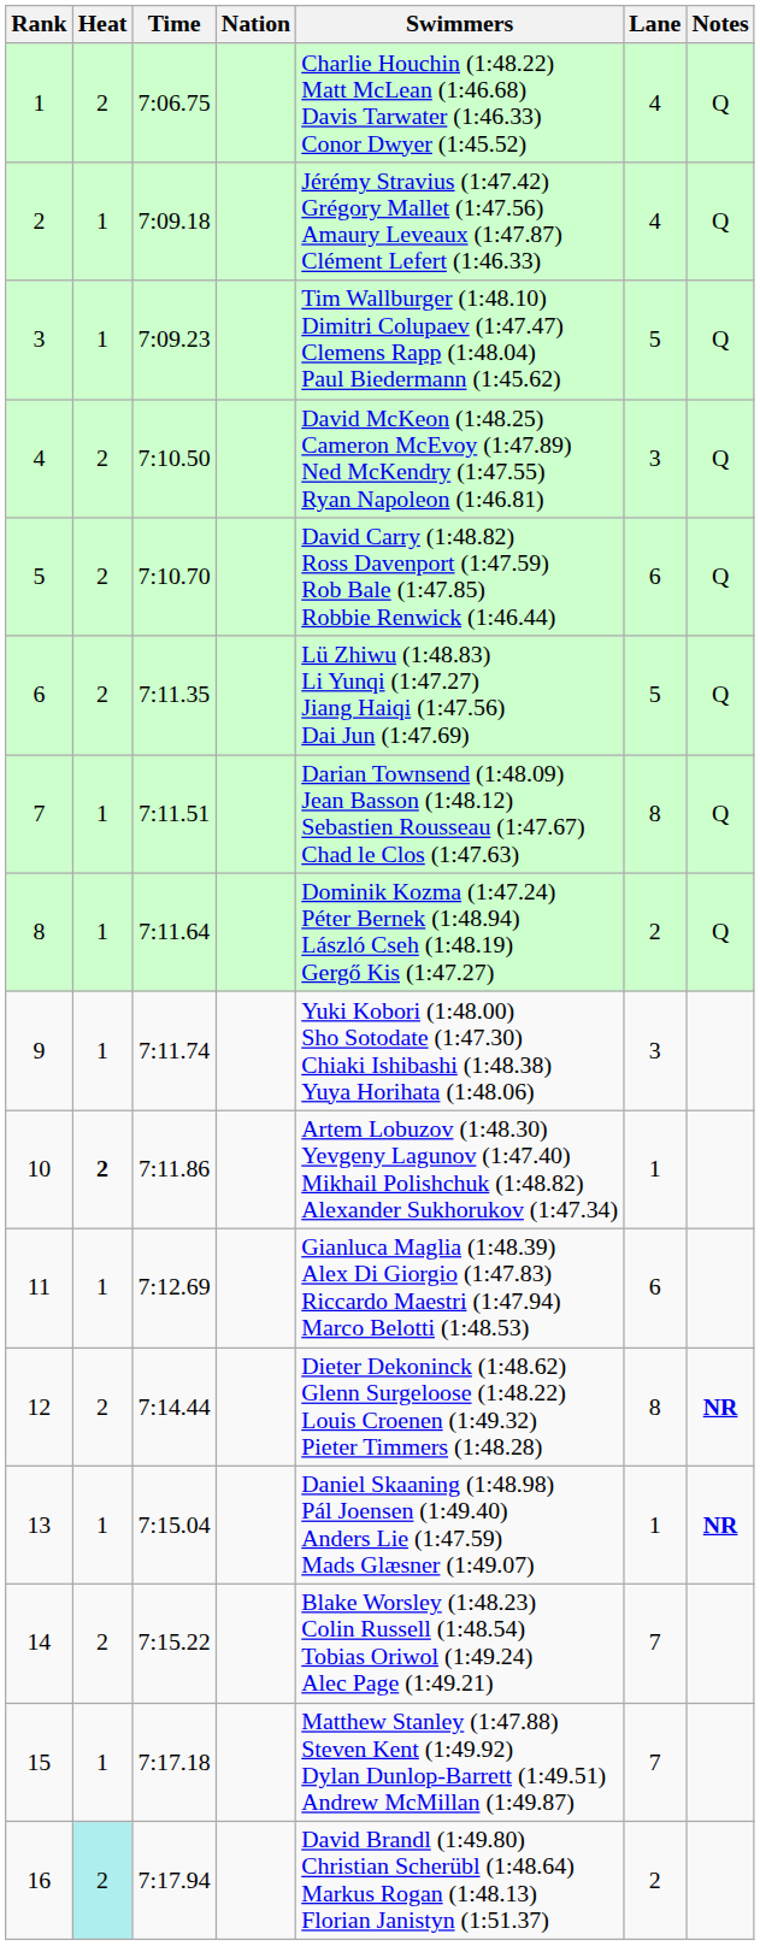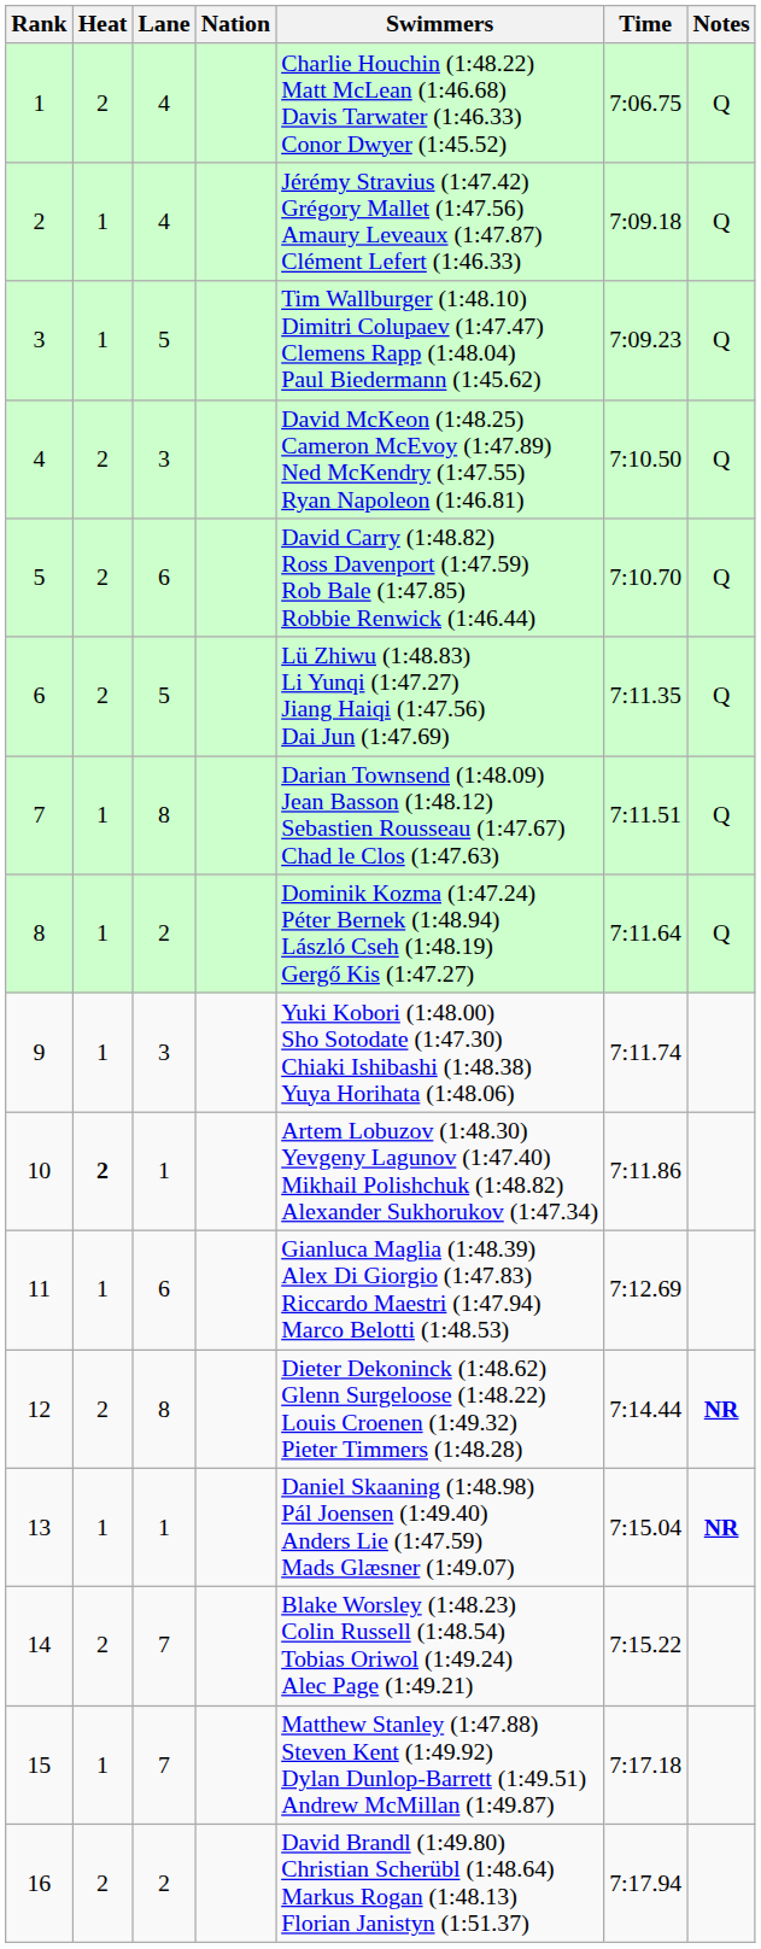columns swapped: Lane <-> Time
16 | Heat: paleturquoise background -> no background
